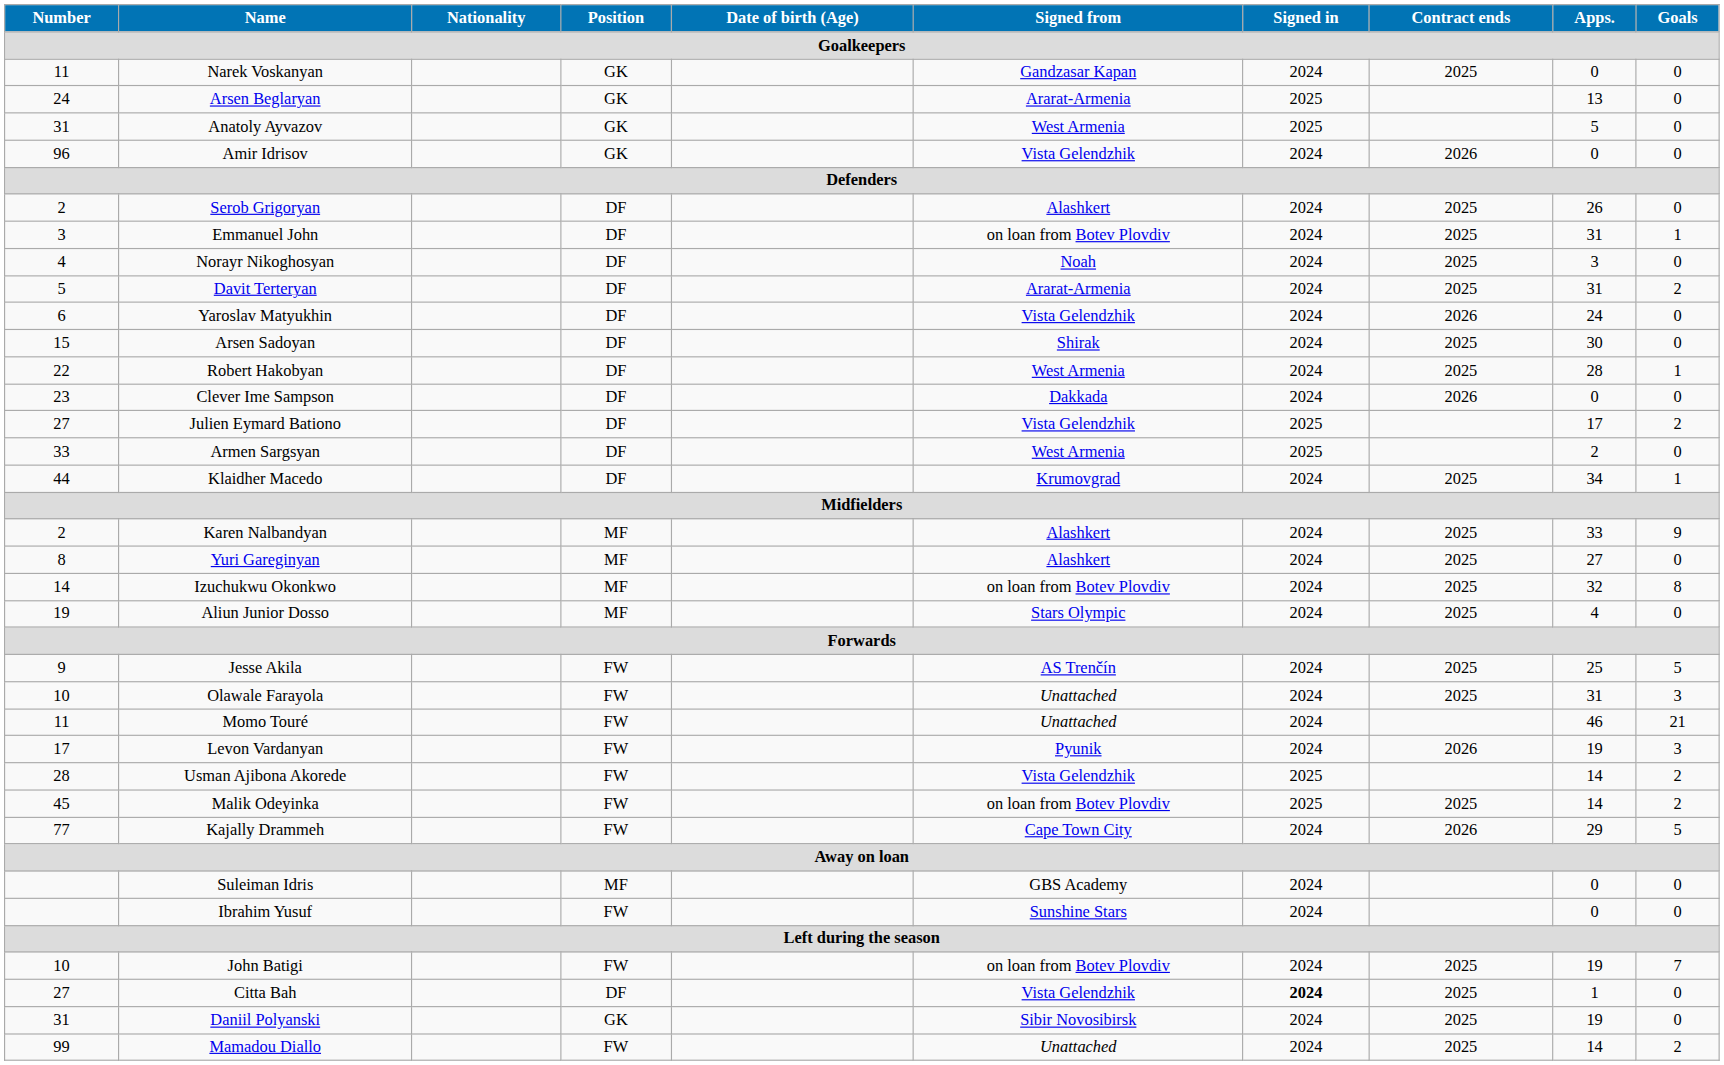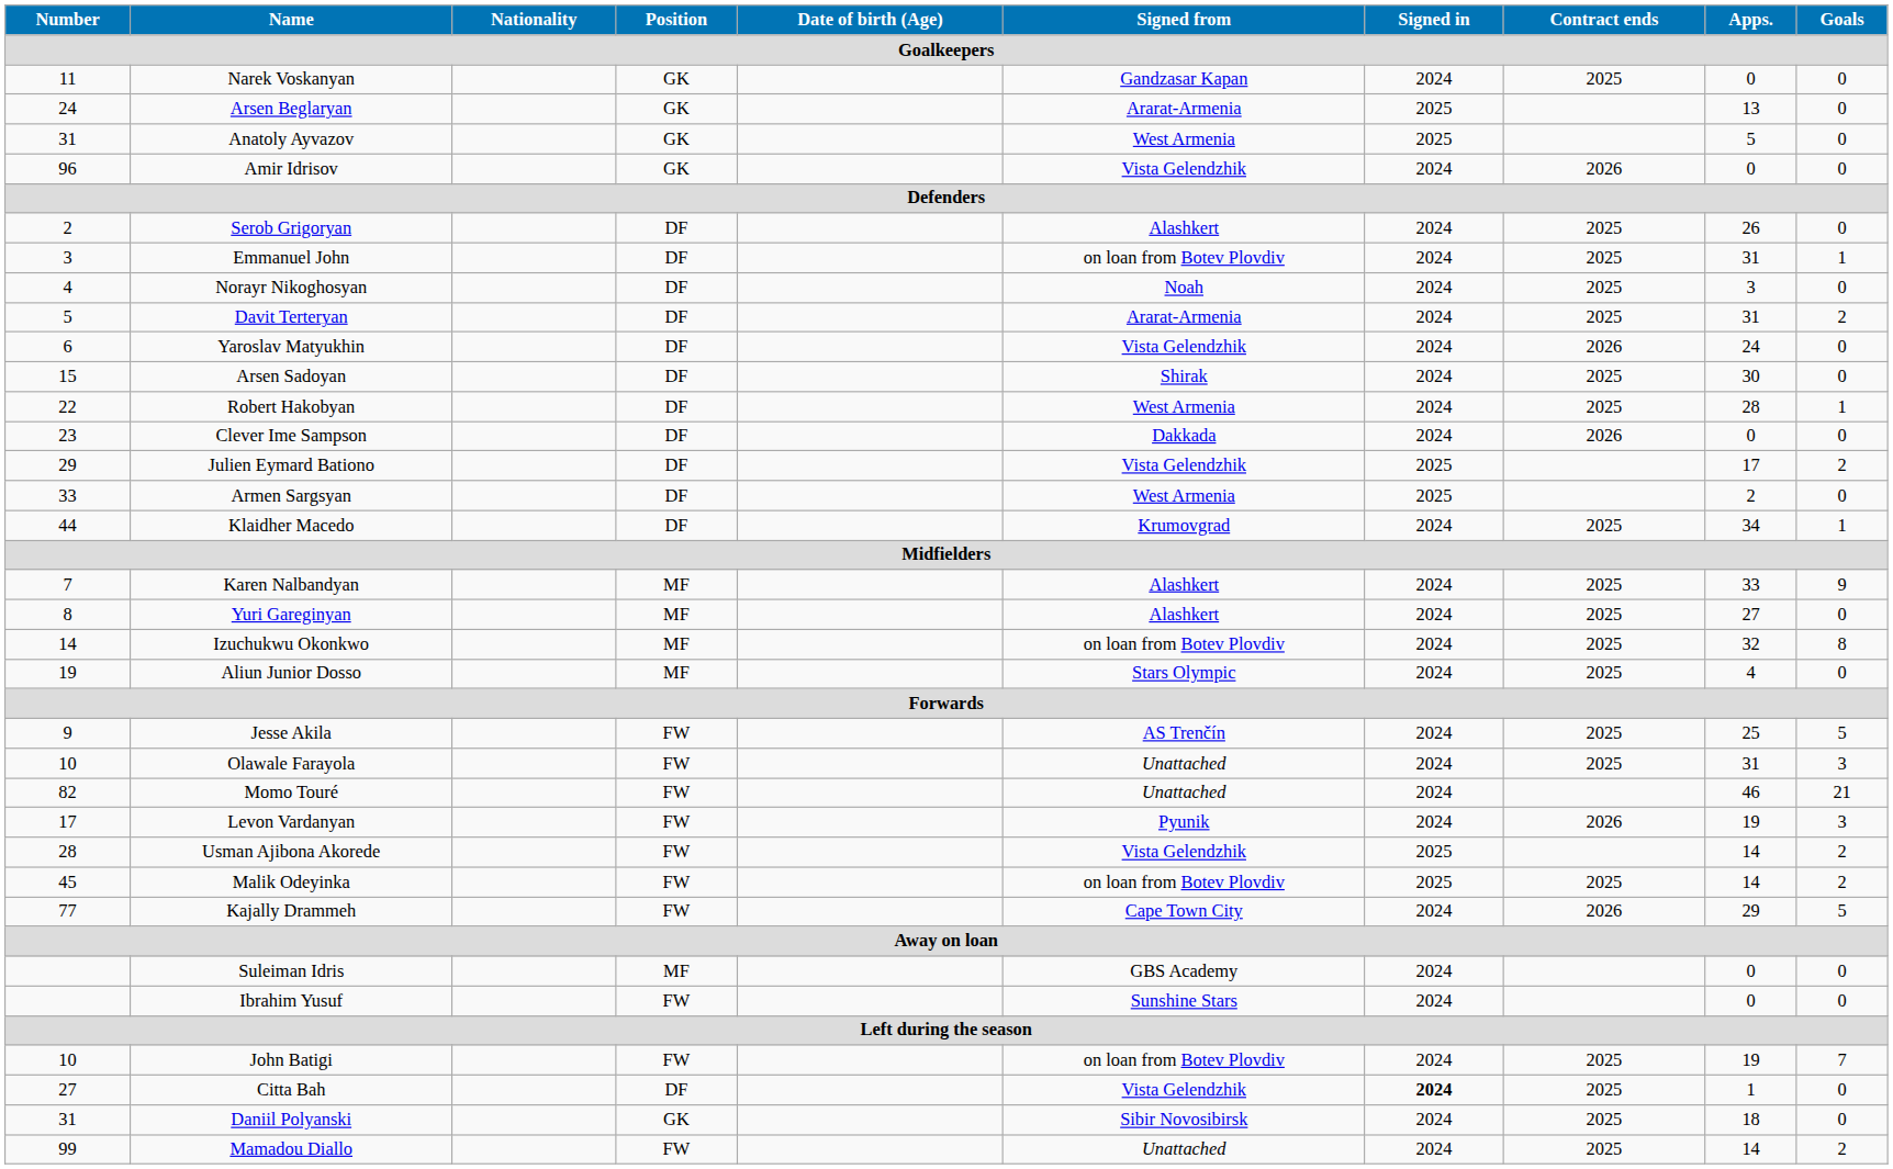Julien Eymard Bationo | Number: 27 -> 29
Karen Nalbandyan | Number: 2 -> 7
Momo Touré | Number: 11 -> 82
Daniil Polyanski | Apps.: 19 -> 18
